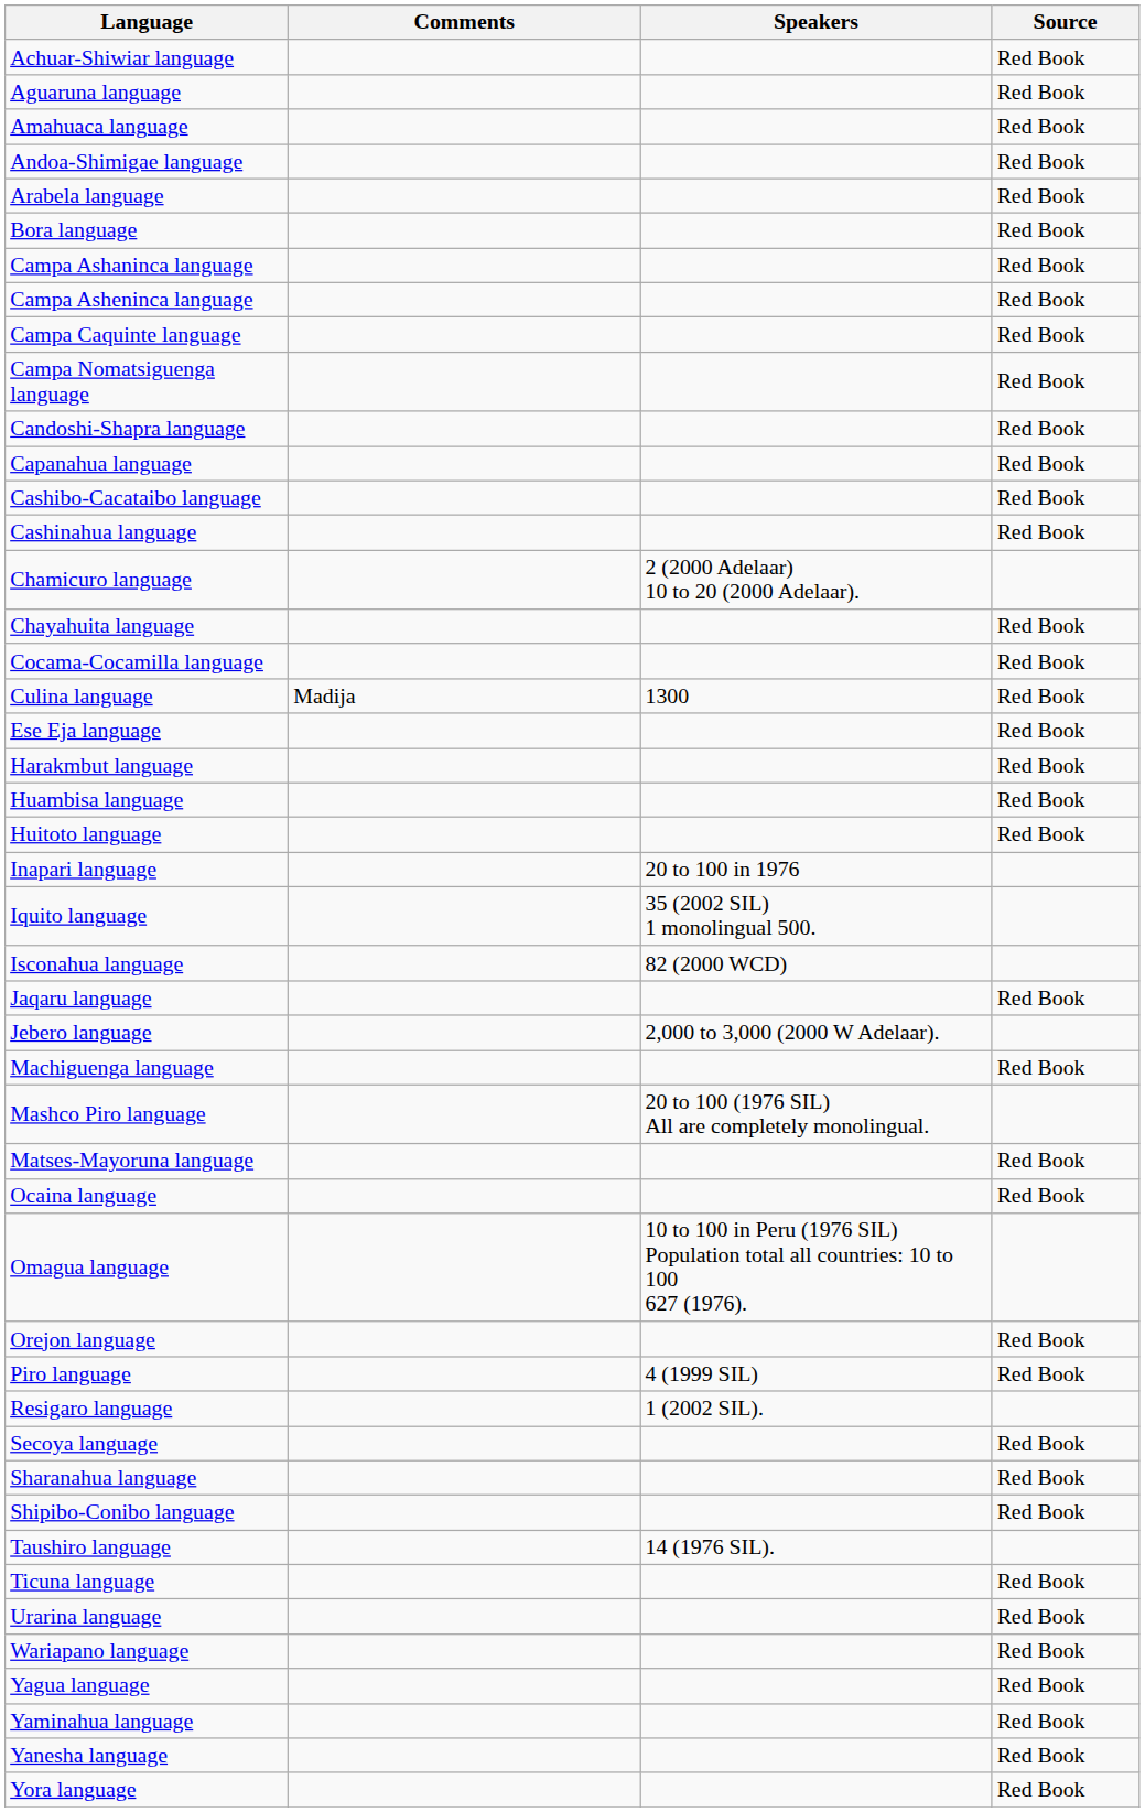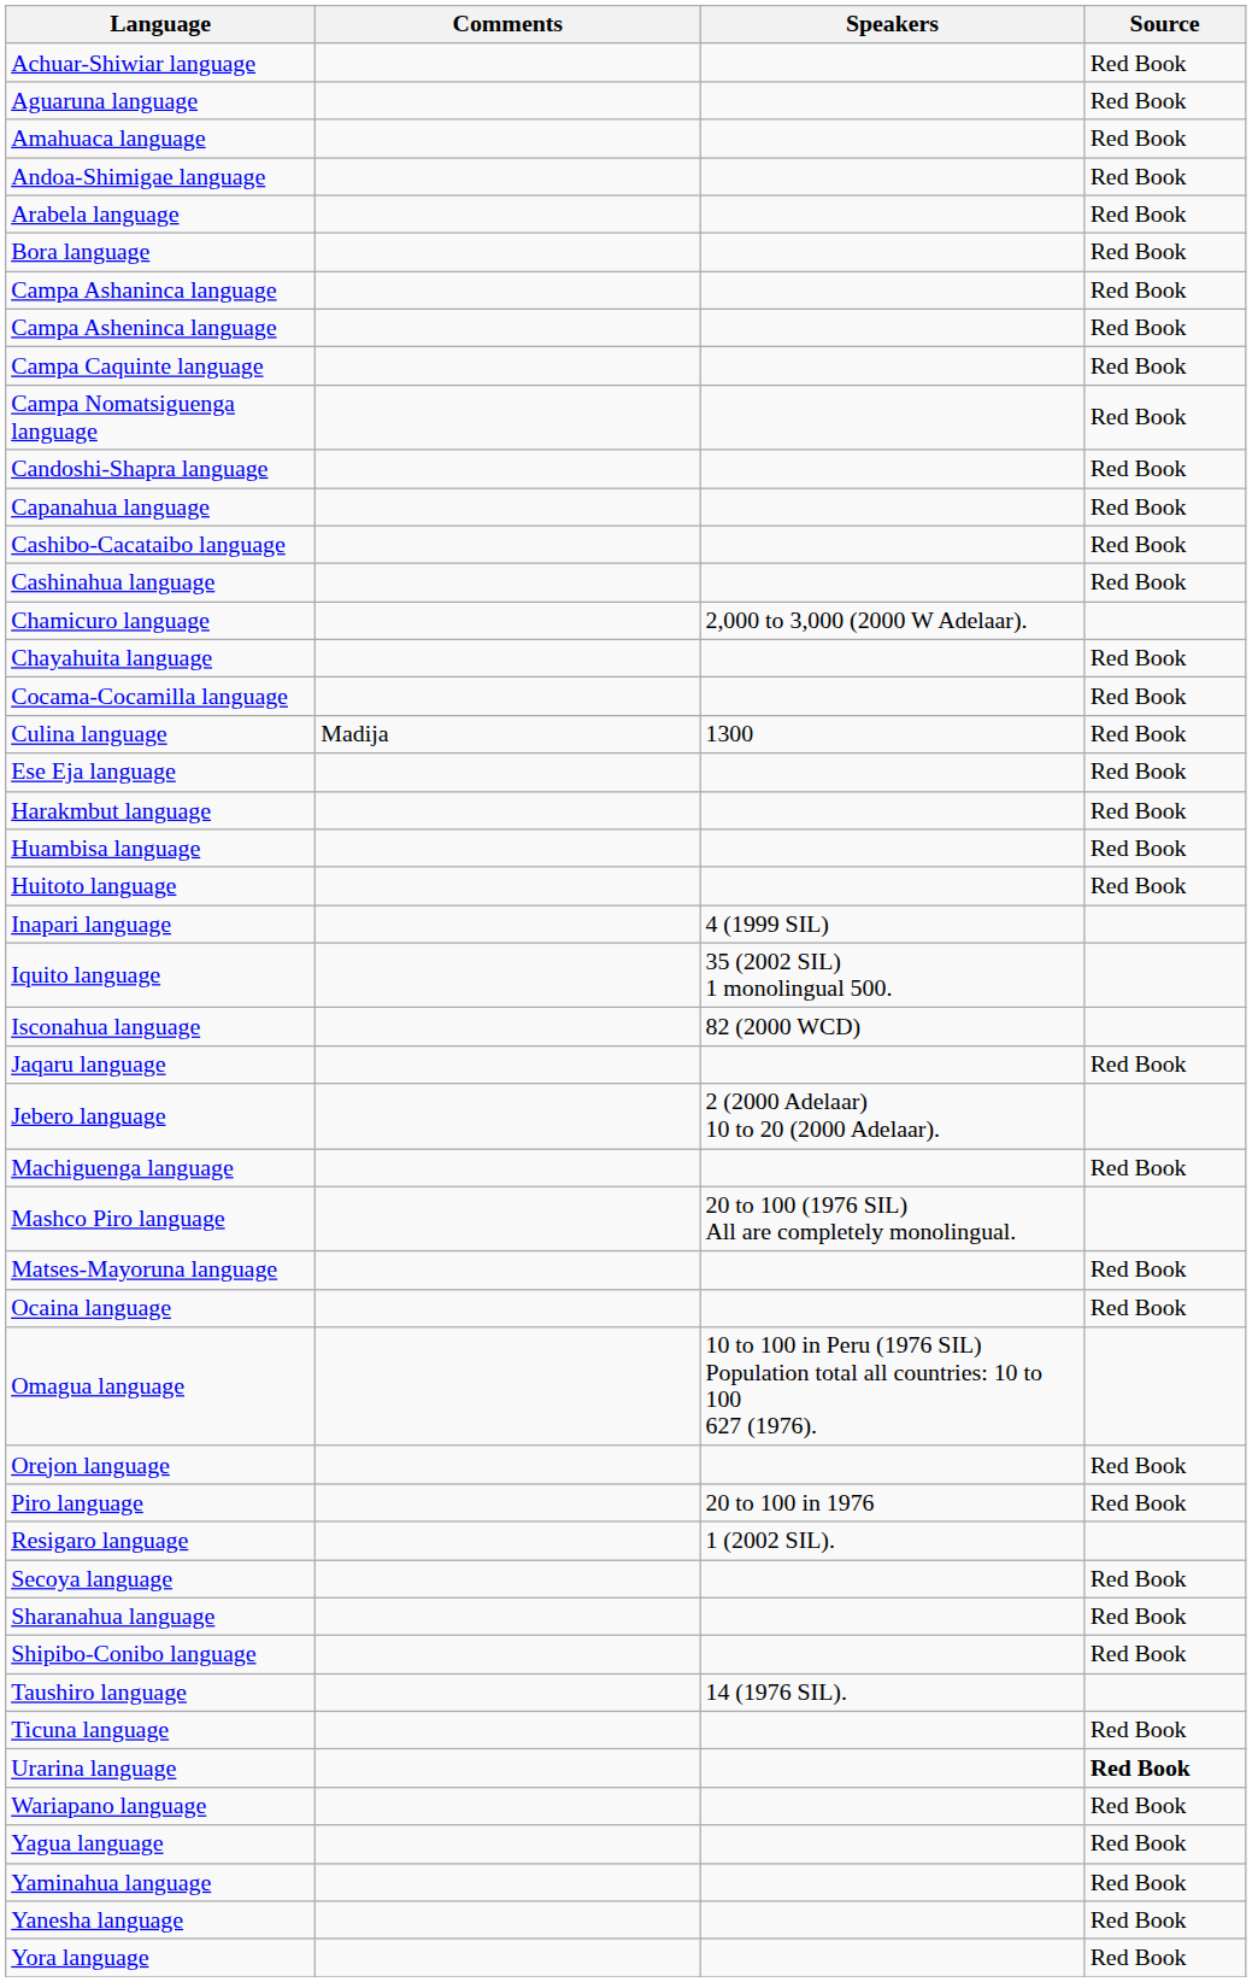Chamicuro language | Speakers: 2 (2000 Adelaar) 10 to 20 (2000 Adelaar). -> 2,000 to 3,000 (2000 W Adelaar).
Inapari language | Speakers: 20 to 100 in 1976 -> 4 (1999 SIL)
Jebero language | Speakers: 2,000 to 3,000 (2000 W Adelaar). -> 2 (2000 Adelaar) 10 to 20 (2000 Adelaar).
Piro language | Speakers: 4 (1999 SIL) -> 20 to 100 in 1976
Urarina language | Source: normal -> bold
